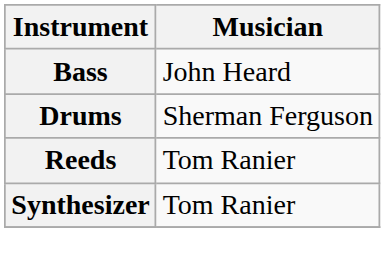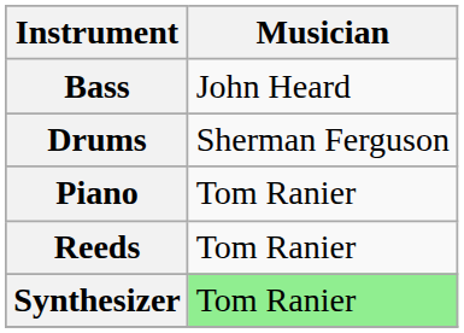+ row: Piano | Tom Ranier
Synthesizer | Musician: no background -> lightgreen background
